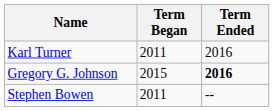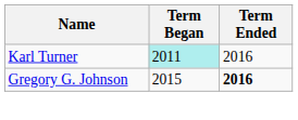Karl Turner | Term Began: no background -> paleturquoise background
- row: Stephen Bowen | 2011 | --
